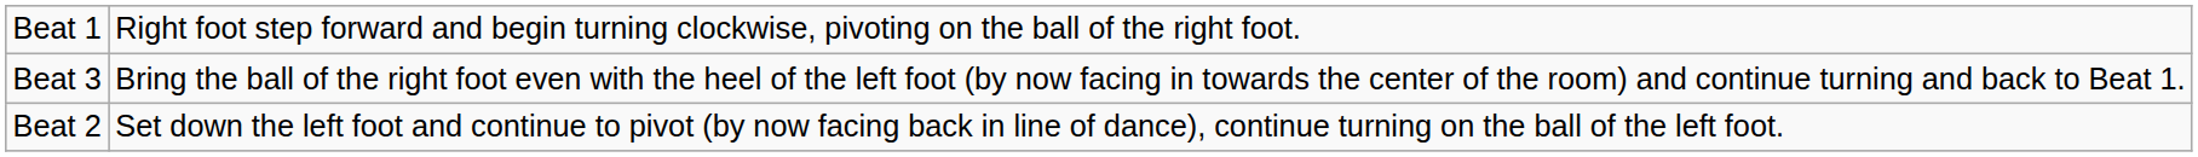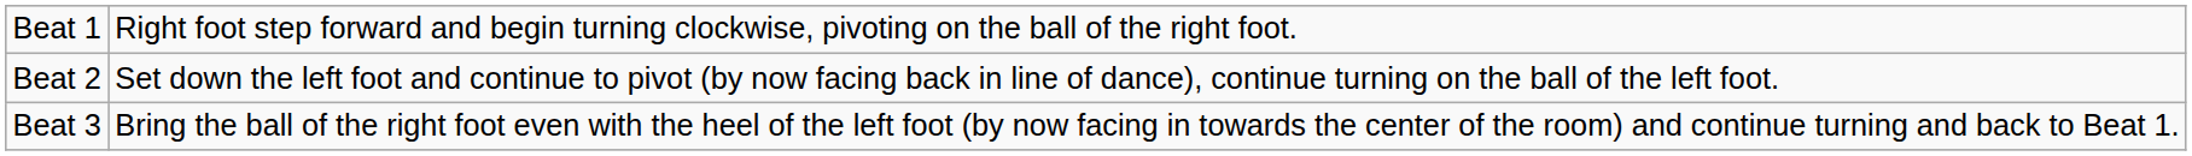rows swapped: Beat 2 <-> Beat 3
